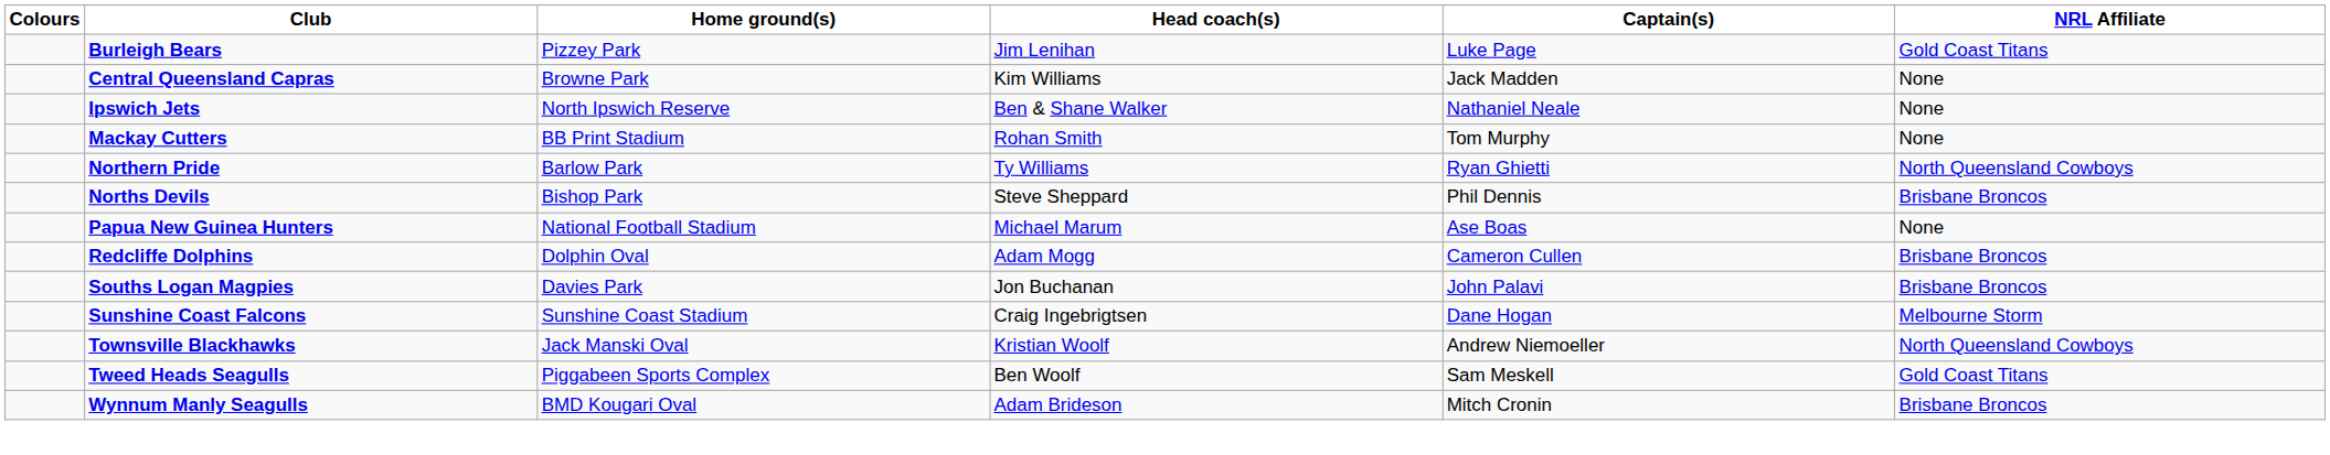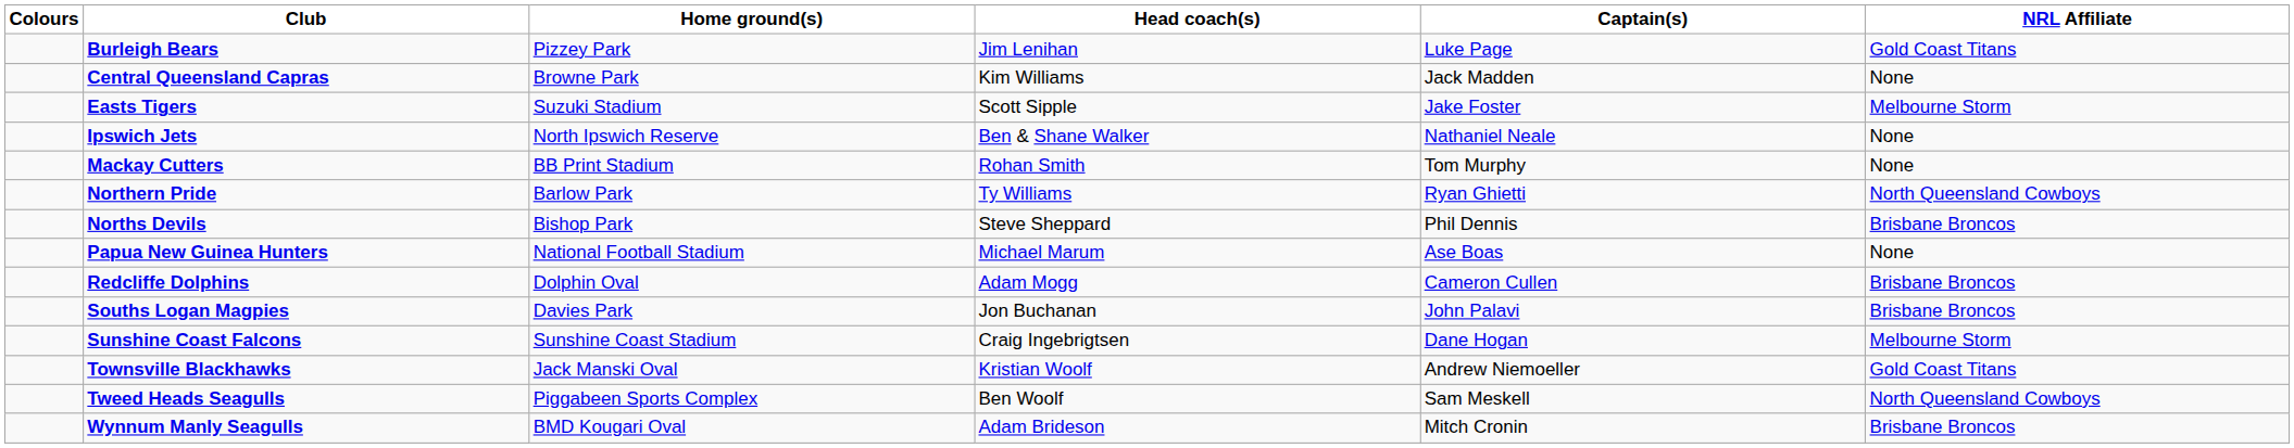+ row: Easts Tigers | Suzuki Stadium | Scott Sipple | Jake Foster | Melbourne Storm
Townsville Blackhawks | NRL Affiliate: North Queensland Cowboys -> Gold Coast Titans
Tweed Heads Seagulls | NRL Affiliate: Gold Coast Titans -> North Queensland Cowboys
